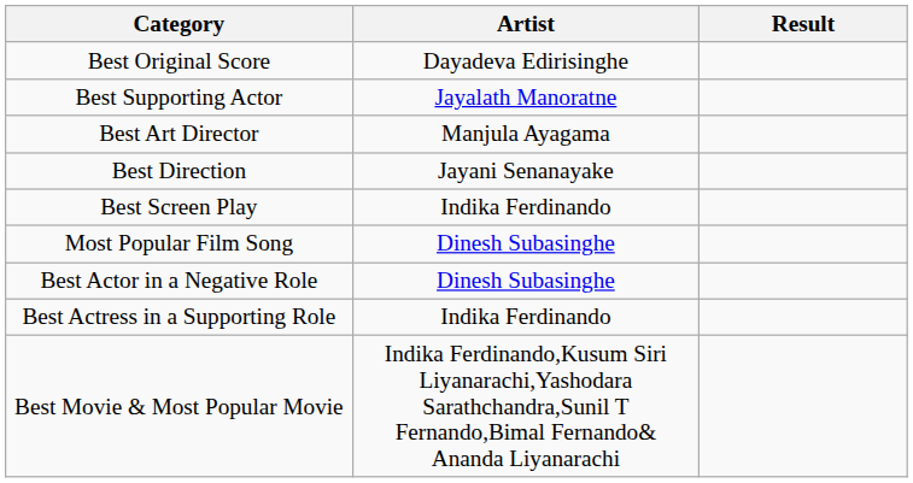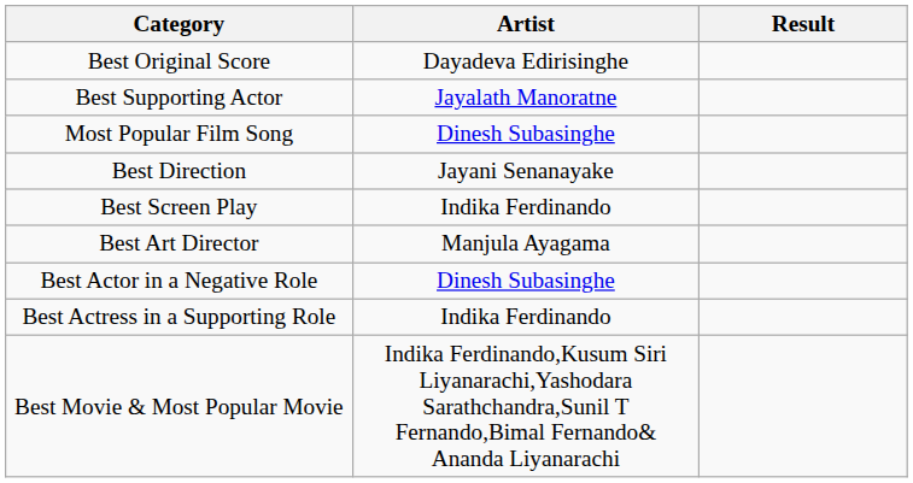rows swapped: Most Popular Film Song <-> Best Art Director
